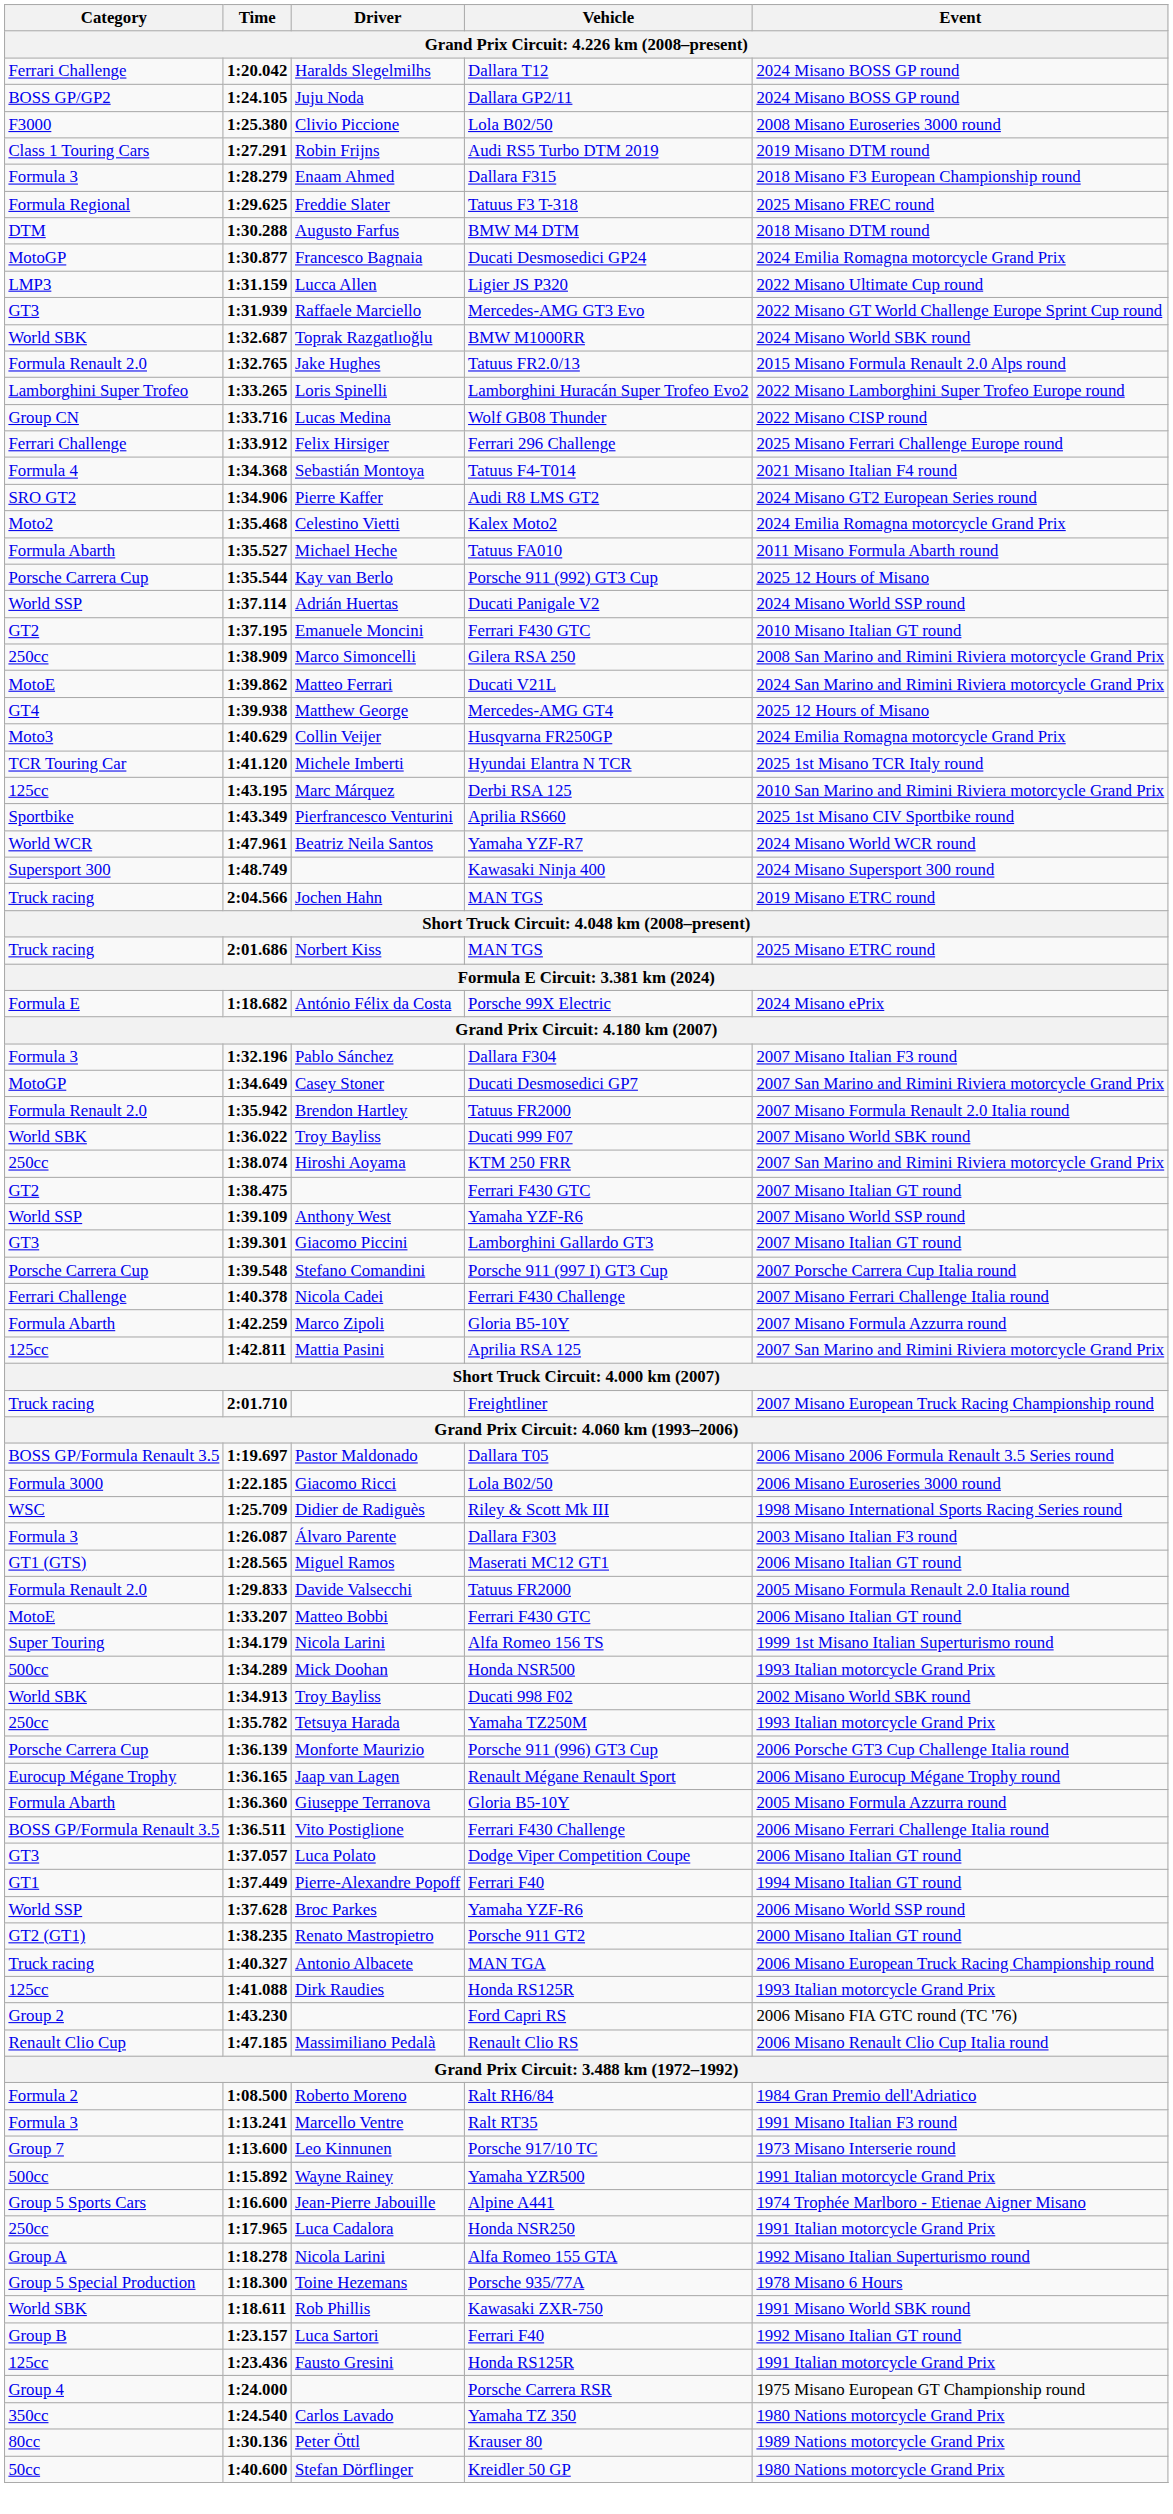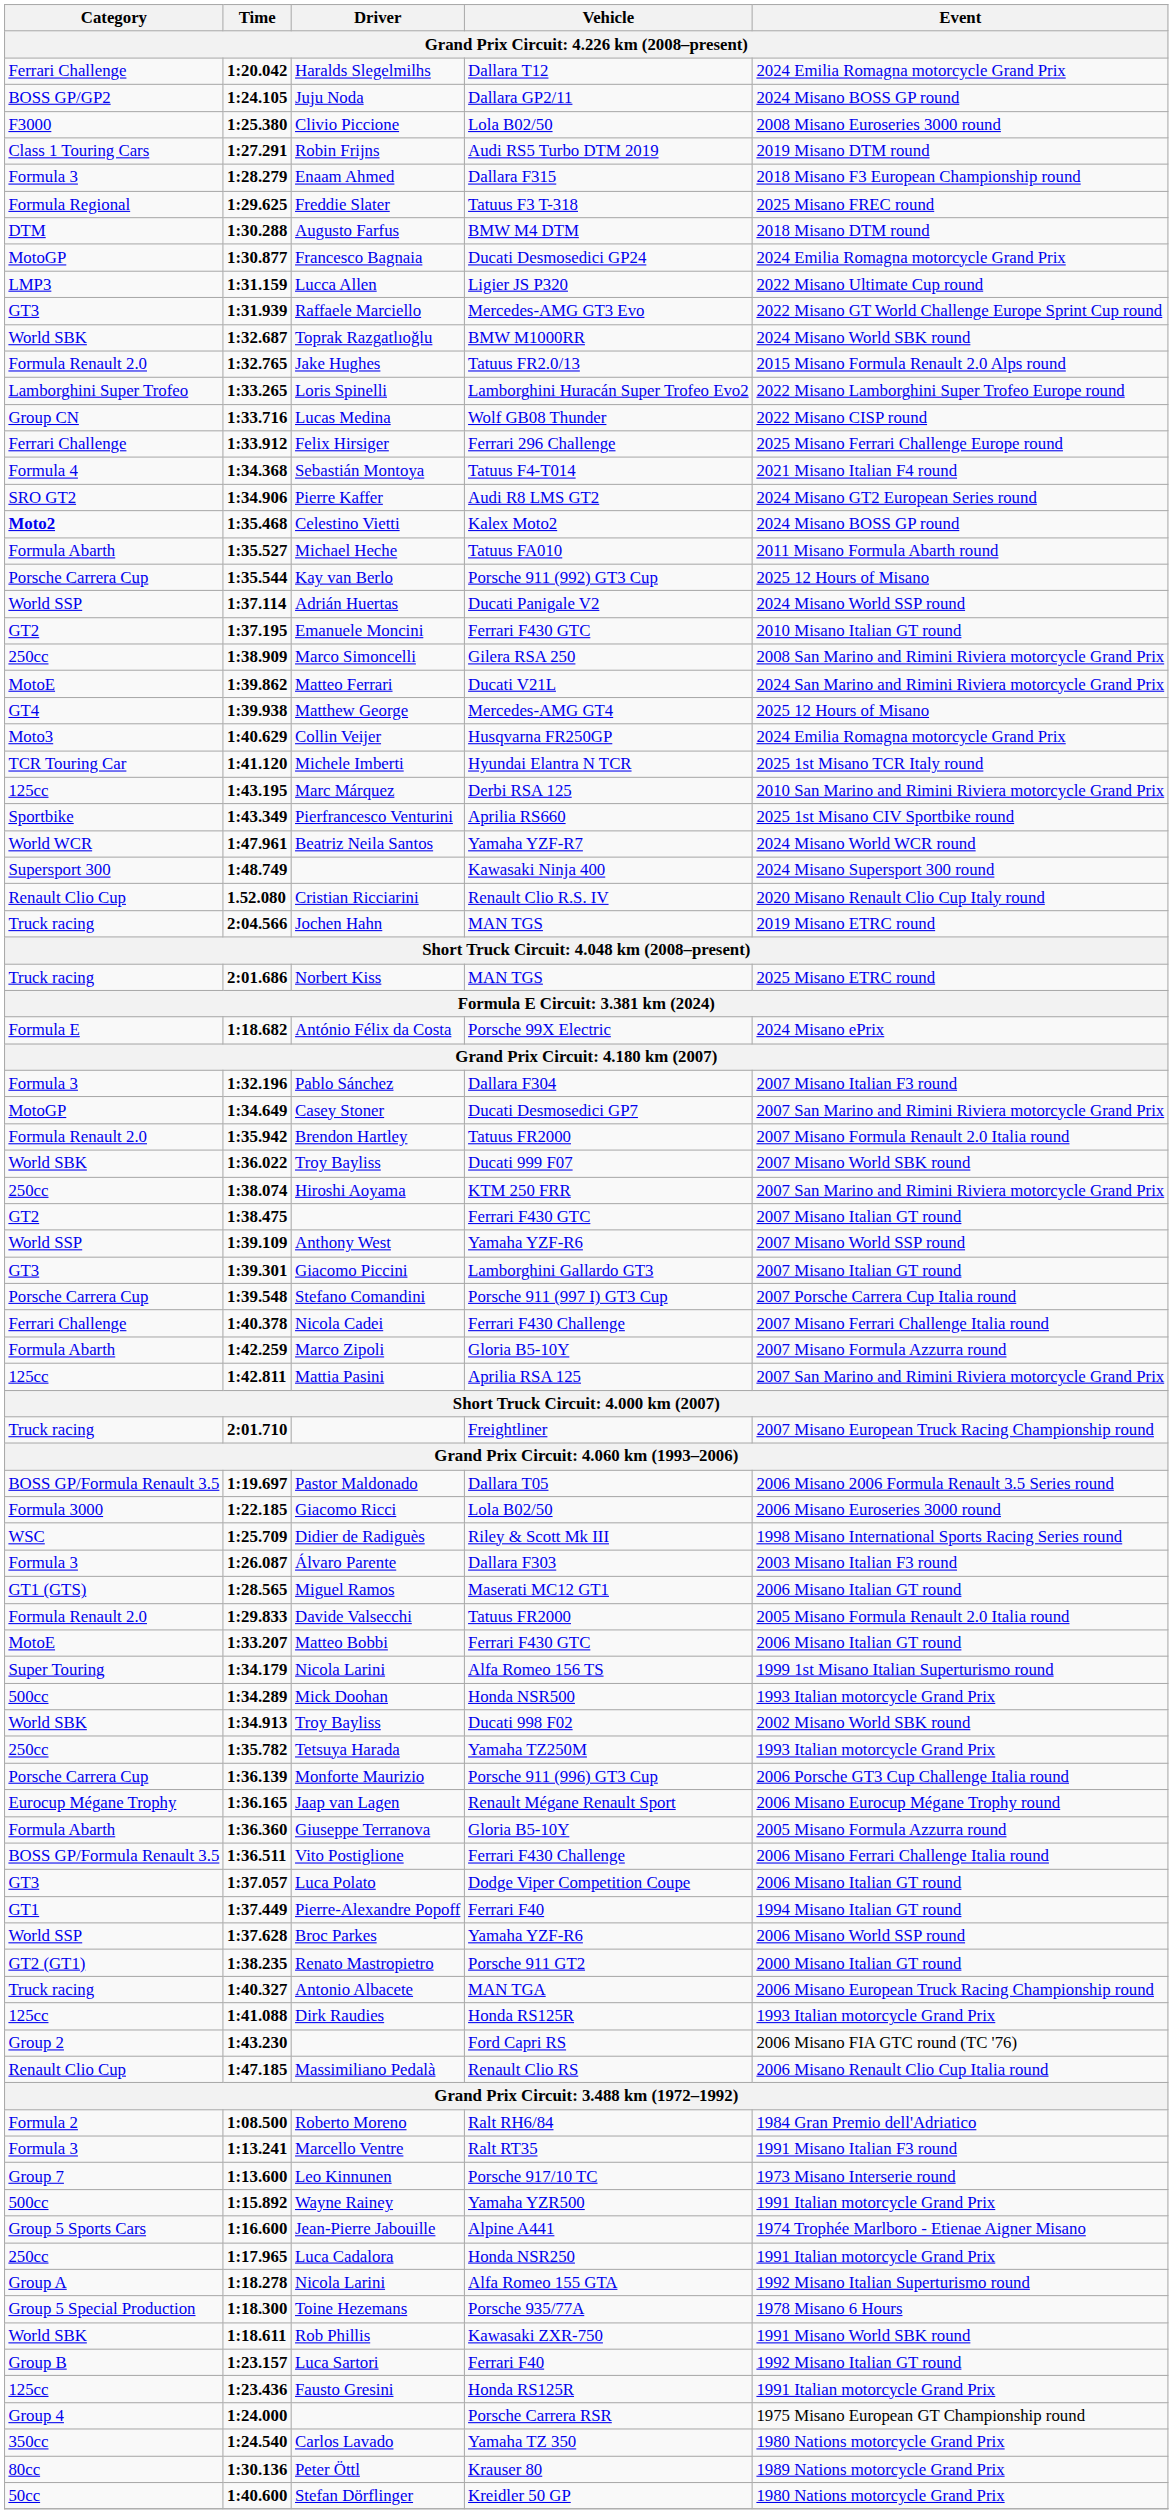Haralds Slegelmilhs | Event: 2024 Misano BOSS GP round -> 2024 Emilia Romagna motorcycle Grand Prix
Celestino Vietti | Category: normal -> bold
Celestino Vietti | Event: 2024 Emilia Romagna motorcycle Grand Prix -> 2024 Misano BOSS GP round
+ row: Renault Clio Cup | 1.52.080 | Cristian Ricciarini | Renault Clio R.S. IV | 2020 Misano Renault Clio Cup Italy round
